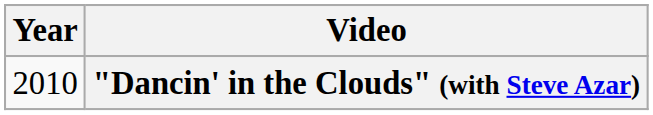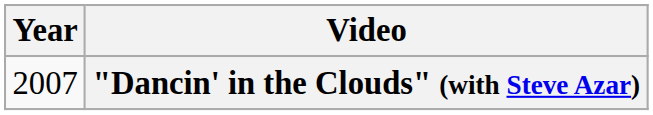"Dancin' in the Clouds" (with Steve Azar) | Year: 2010 -> 2007
